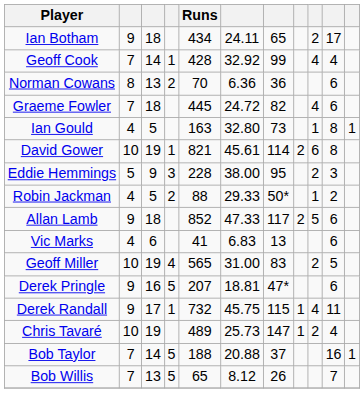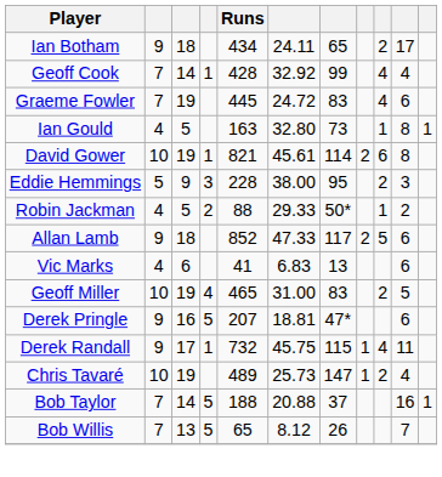- row: Norman Cowans | 8 | 13 | 2 | 70 | 6.36 | 36 | 6
Graeme Fowler | column 3: 18 -> 19
Graeme Fowler | column 7: 82 -> 83
Geoff Miller | Runs: 565 -> 465
